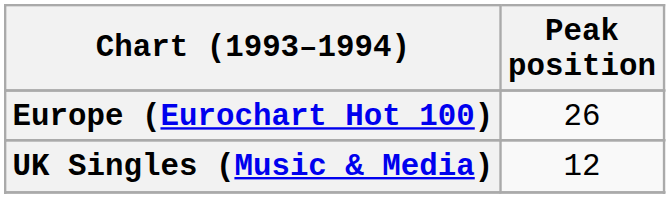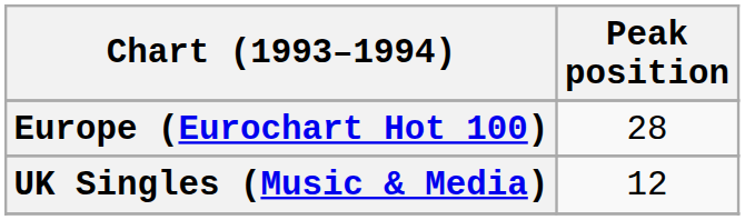Europe (Eurochart Hot 100) | Peak position: 26 -> 28
